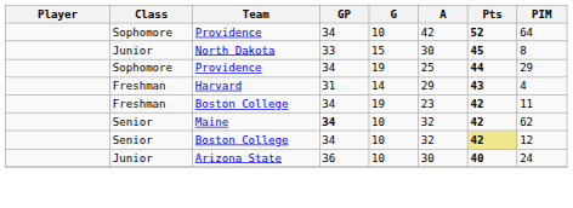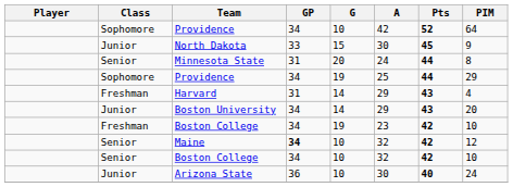North Dakota | PIM: 8 -> 9
+ row: Senior | Minnesota State | 31 | 20 | 24 | 44 | 8
+ row: Junior | Boston University | 34 | 14 | 29 | 43 | 20
Freshman / Boston College | PIM: 11 -> 10
Maine | PIM: 62 -> 12
Senior / Boston College | Pts: khaki background -> no background
Senior / Boston College | PIM: 12 -> 10
